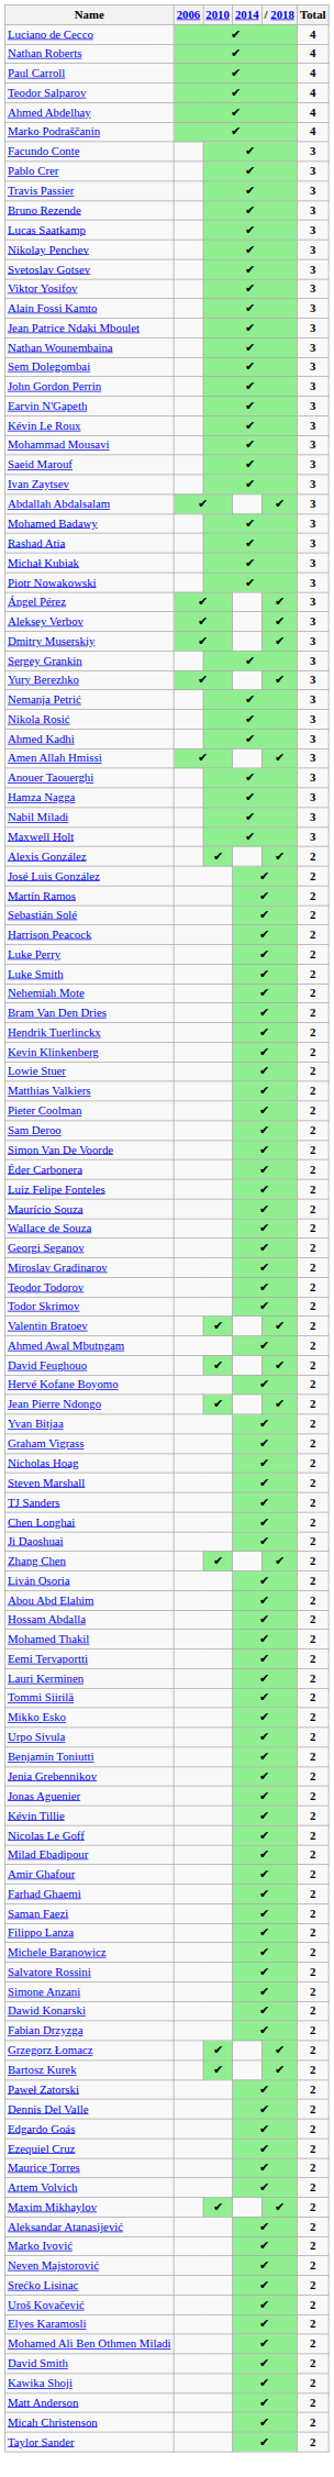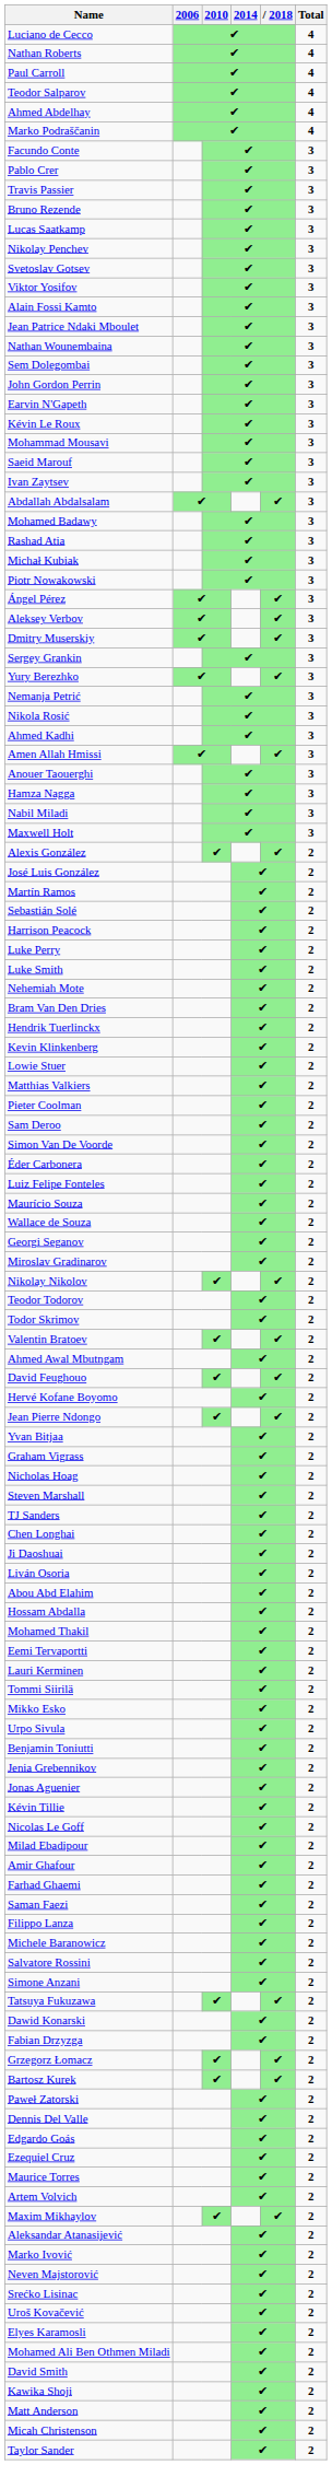+ row: Nikolay Nikolov | ✔ | ✔ | 2
- row: Zhang Chen | ✔ | ✔ | 2
+ row: Tatsuya Fukuzawa | ✔ | ✔ | 2
